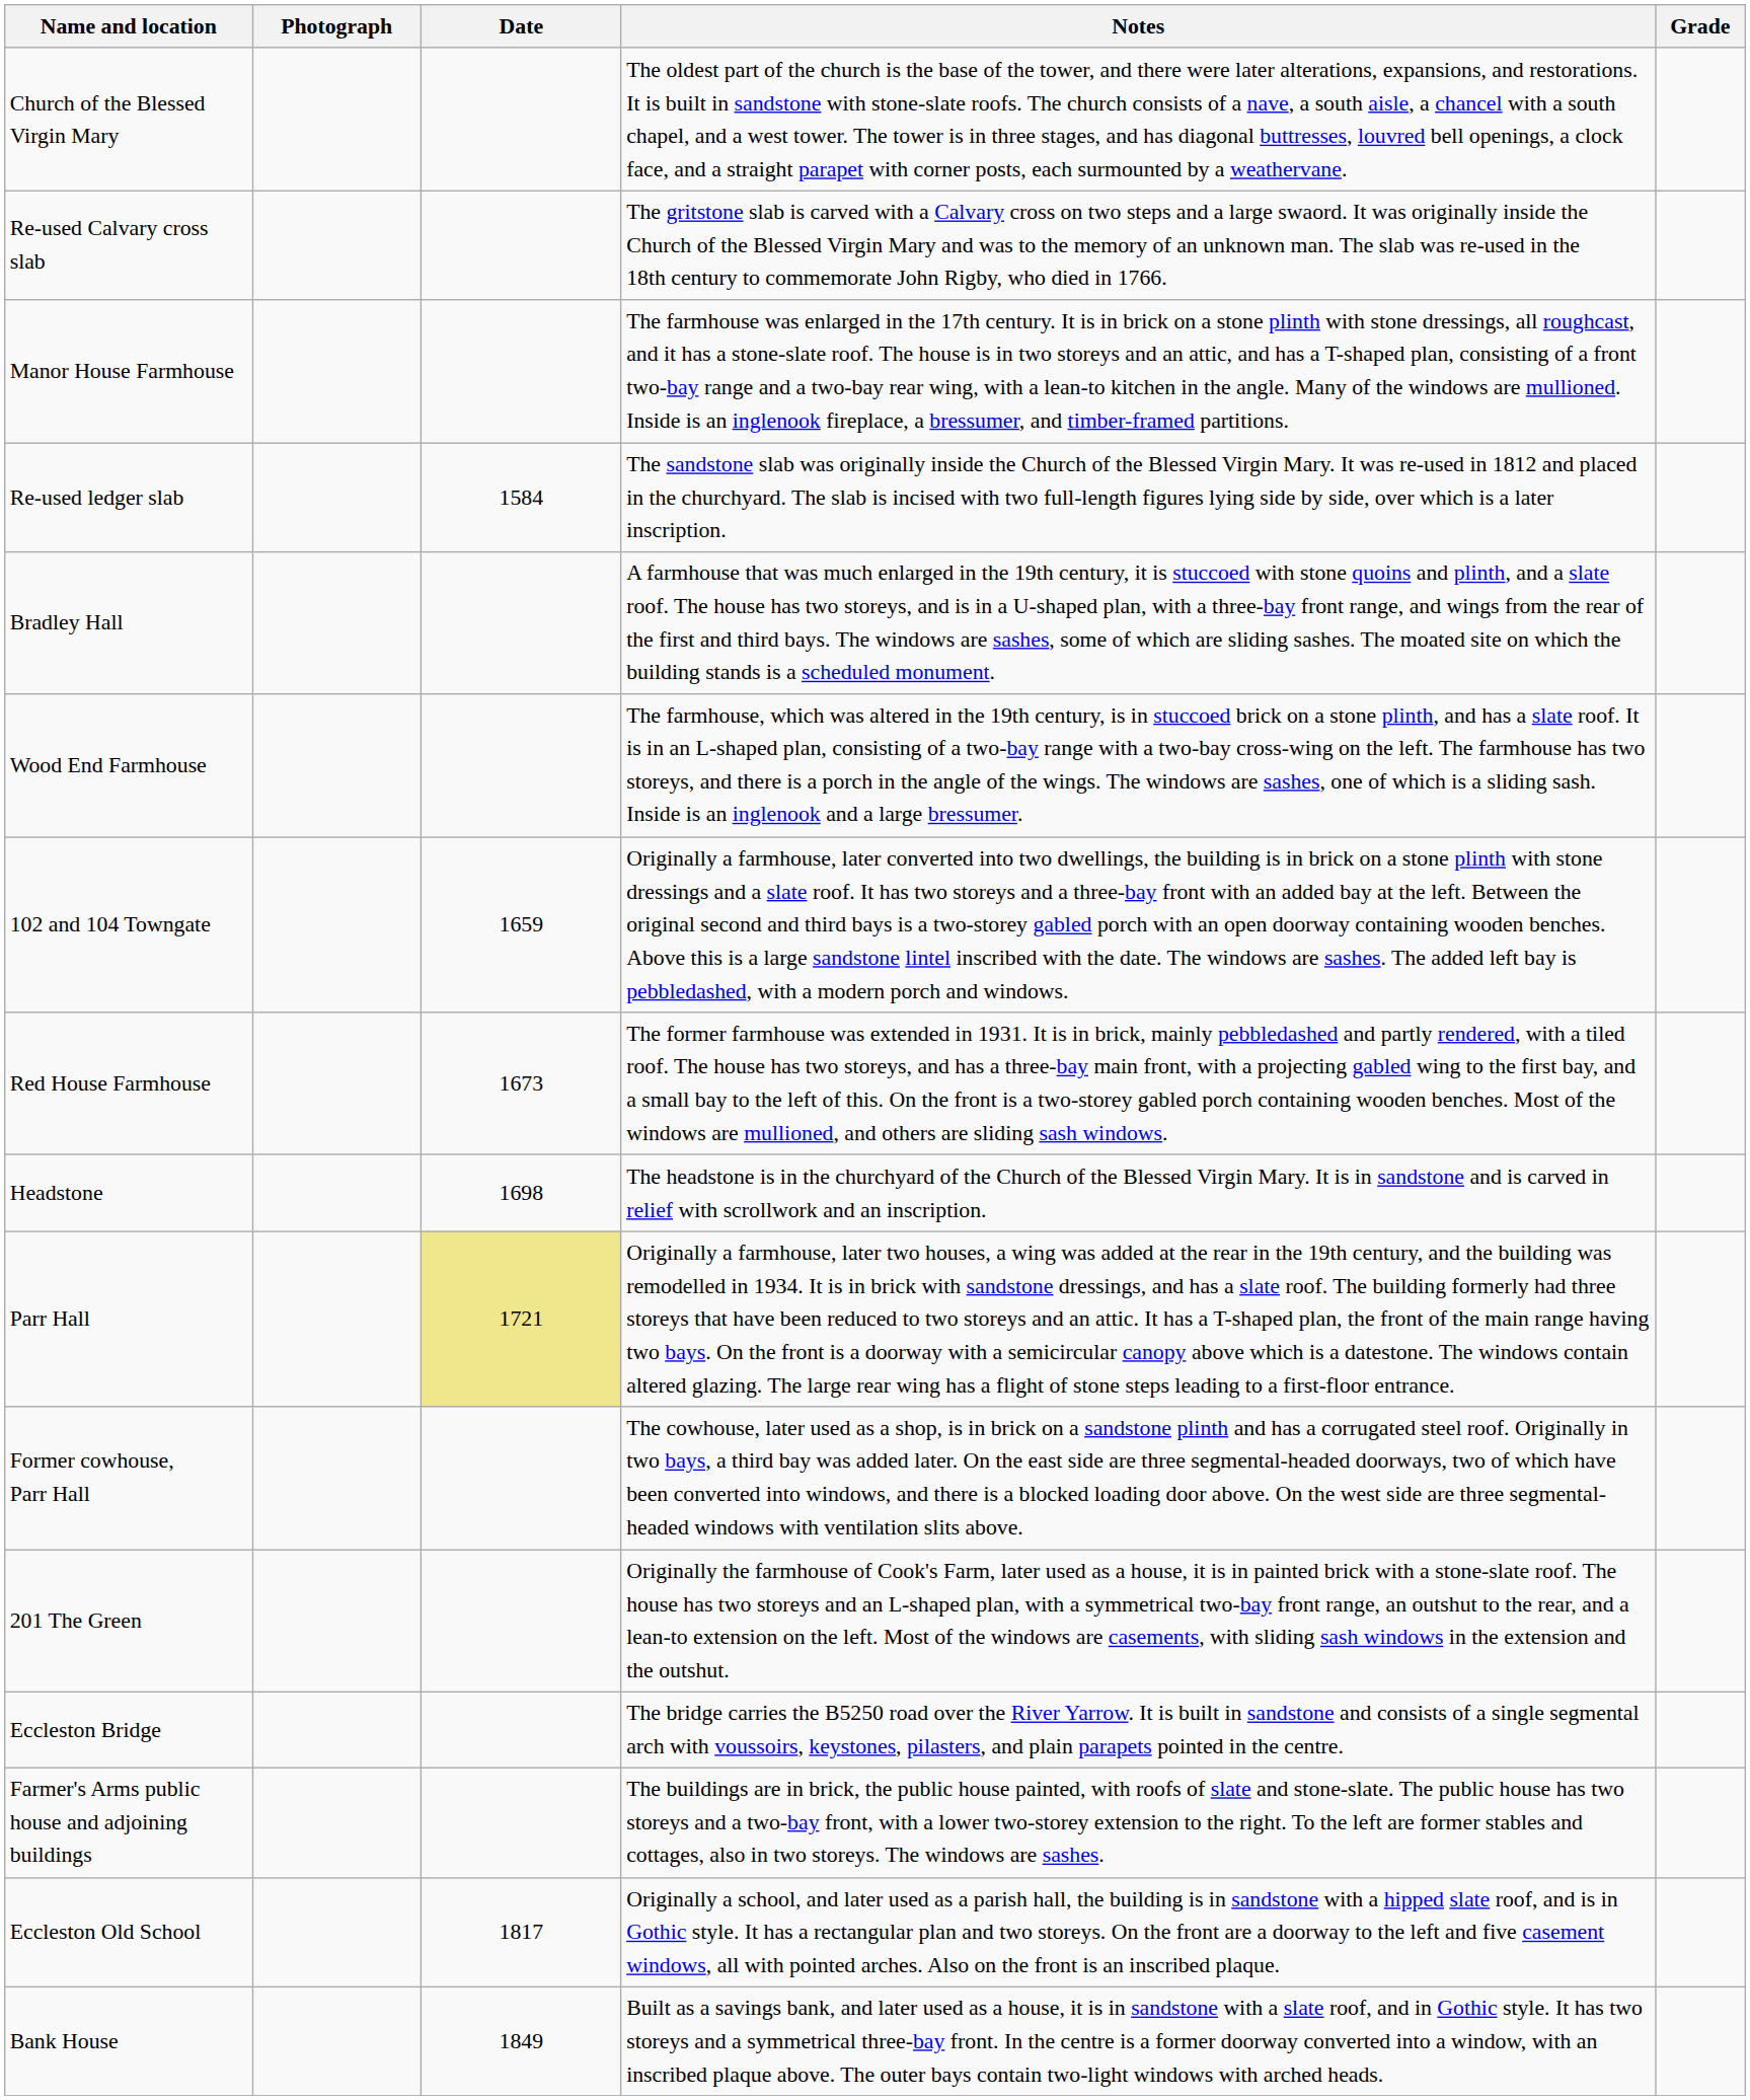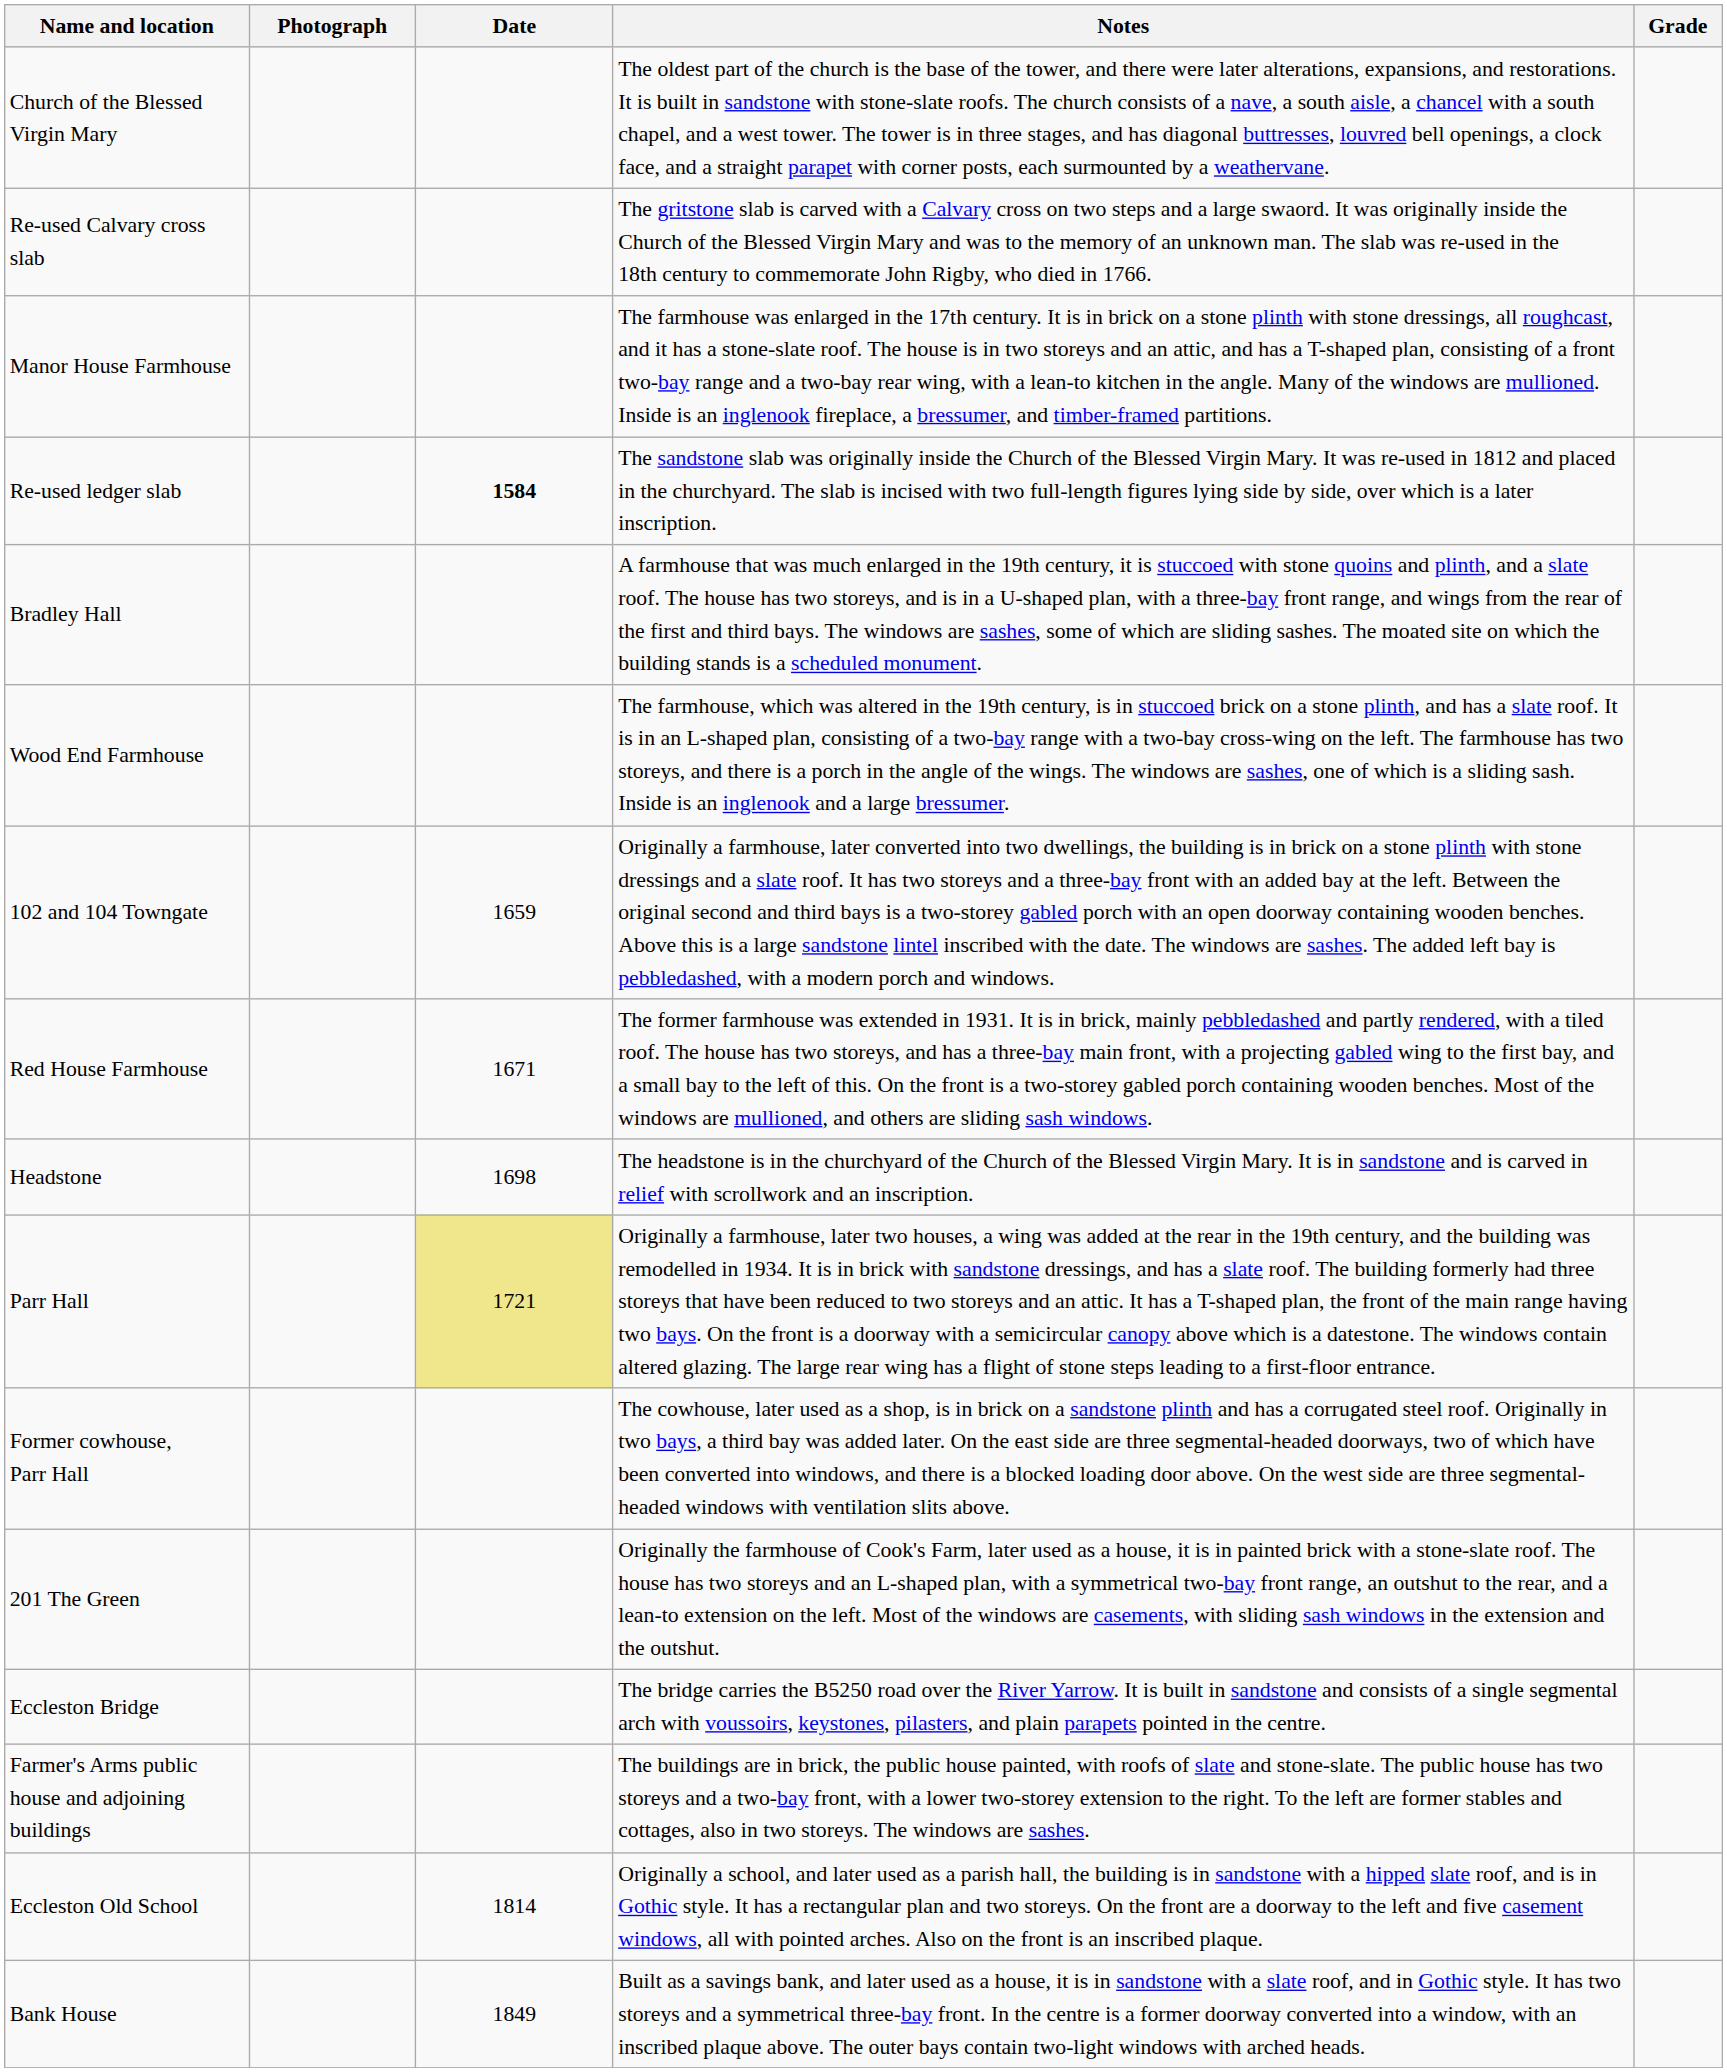Re-used ledger slab | Date: normal -> bold
Red House Farmhouse | Date: 1673 -> 1671
Eccleston Old School | Date: 1817 -> 1814
